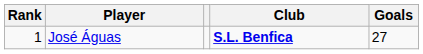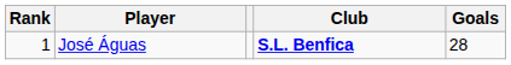José Águas | Goals: 27 -> 28
